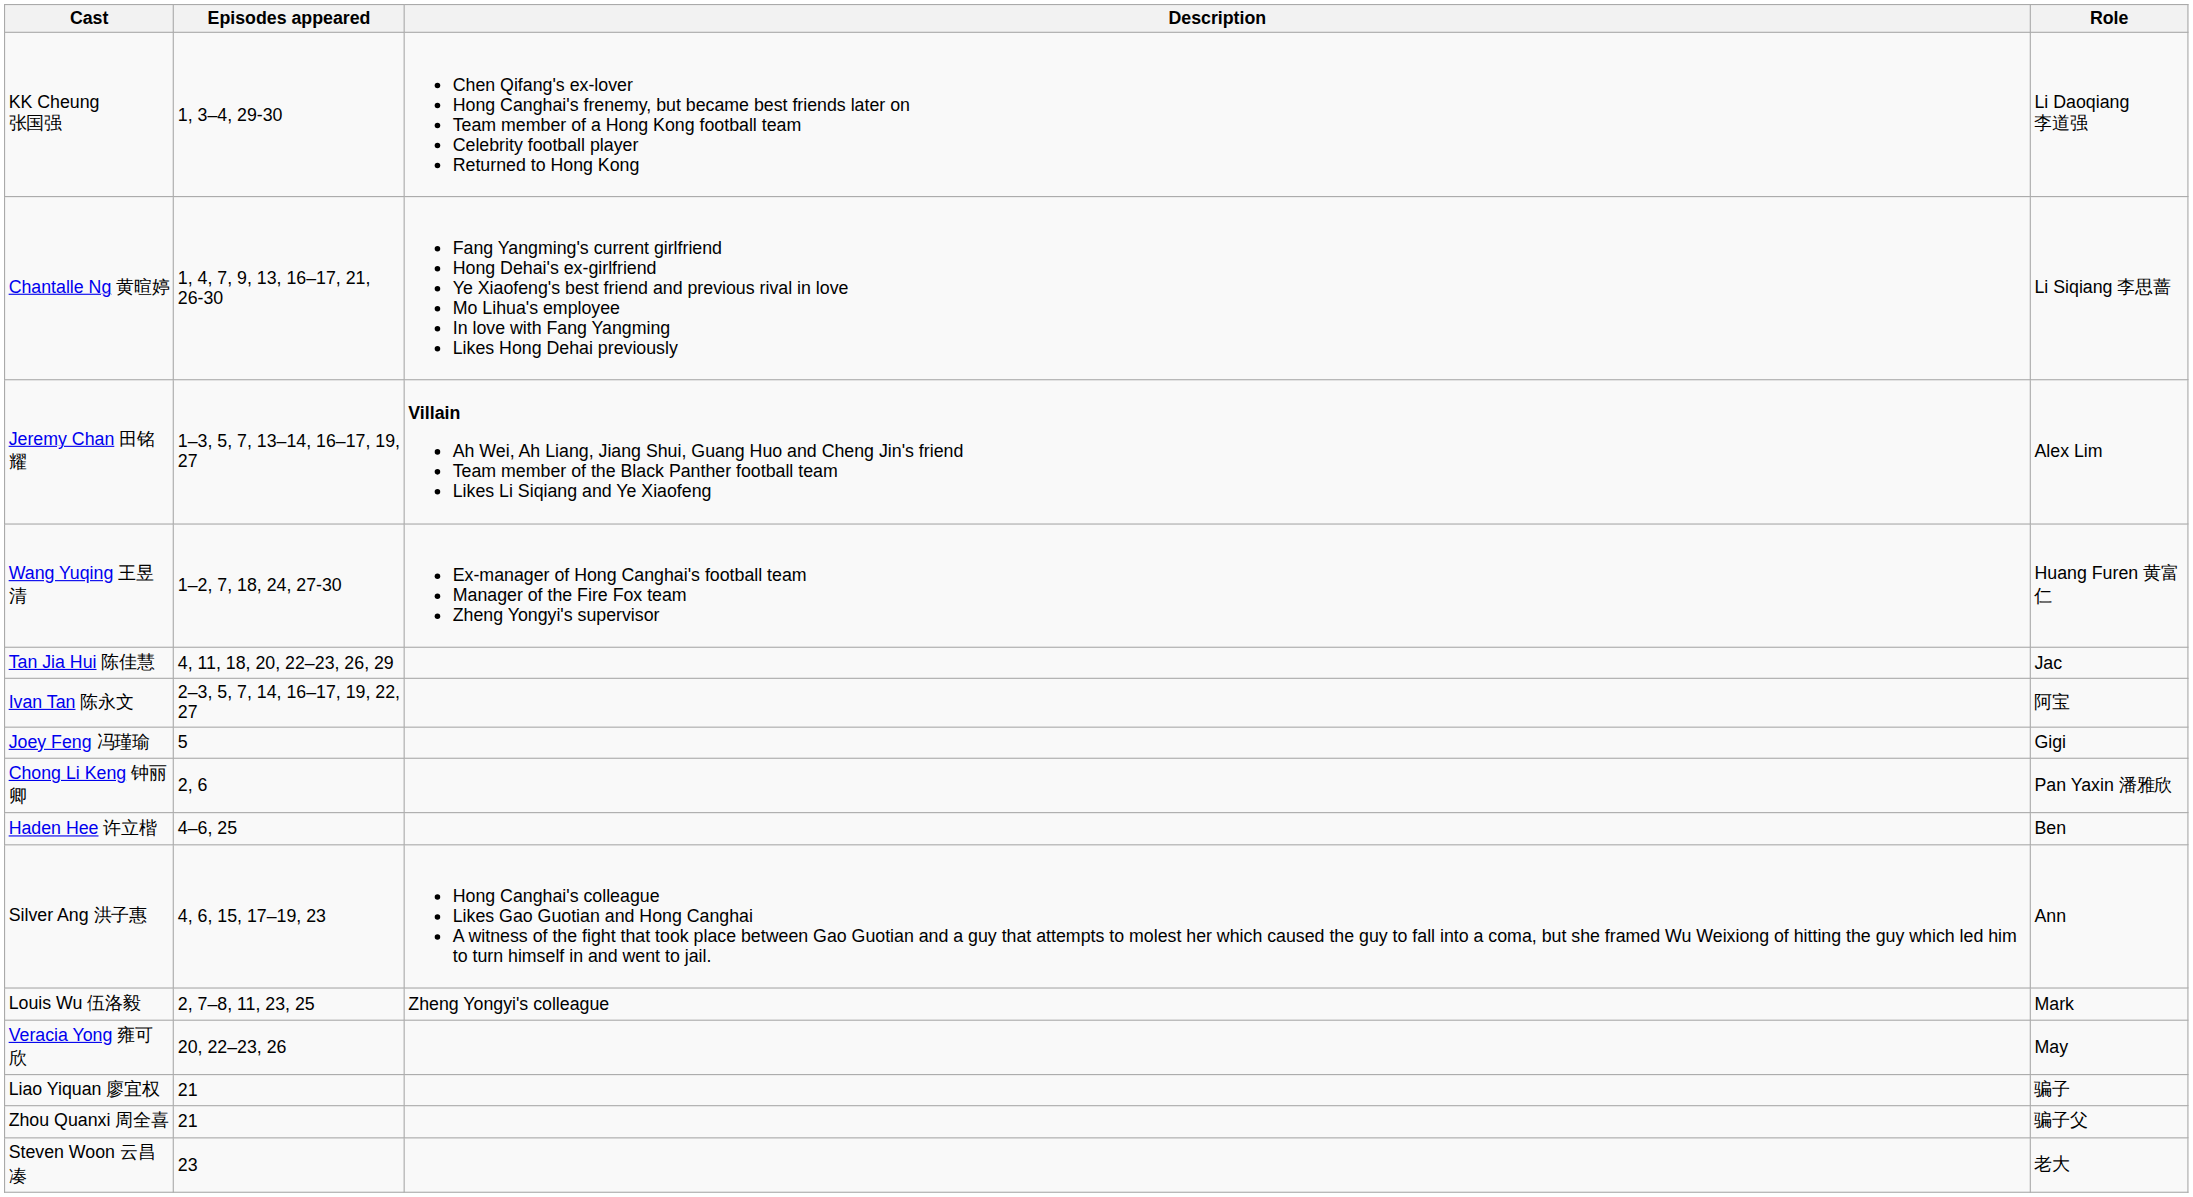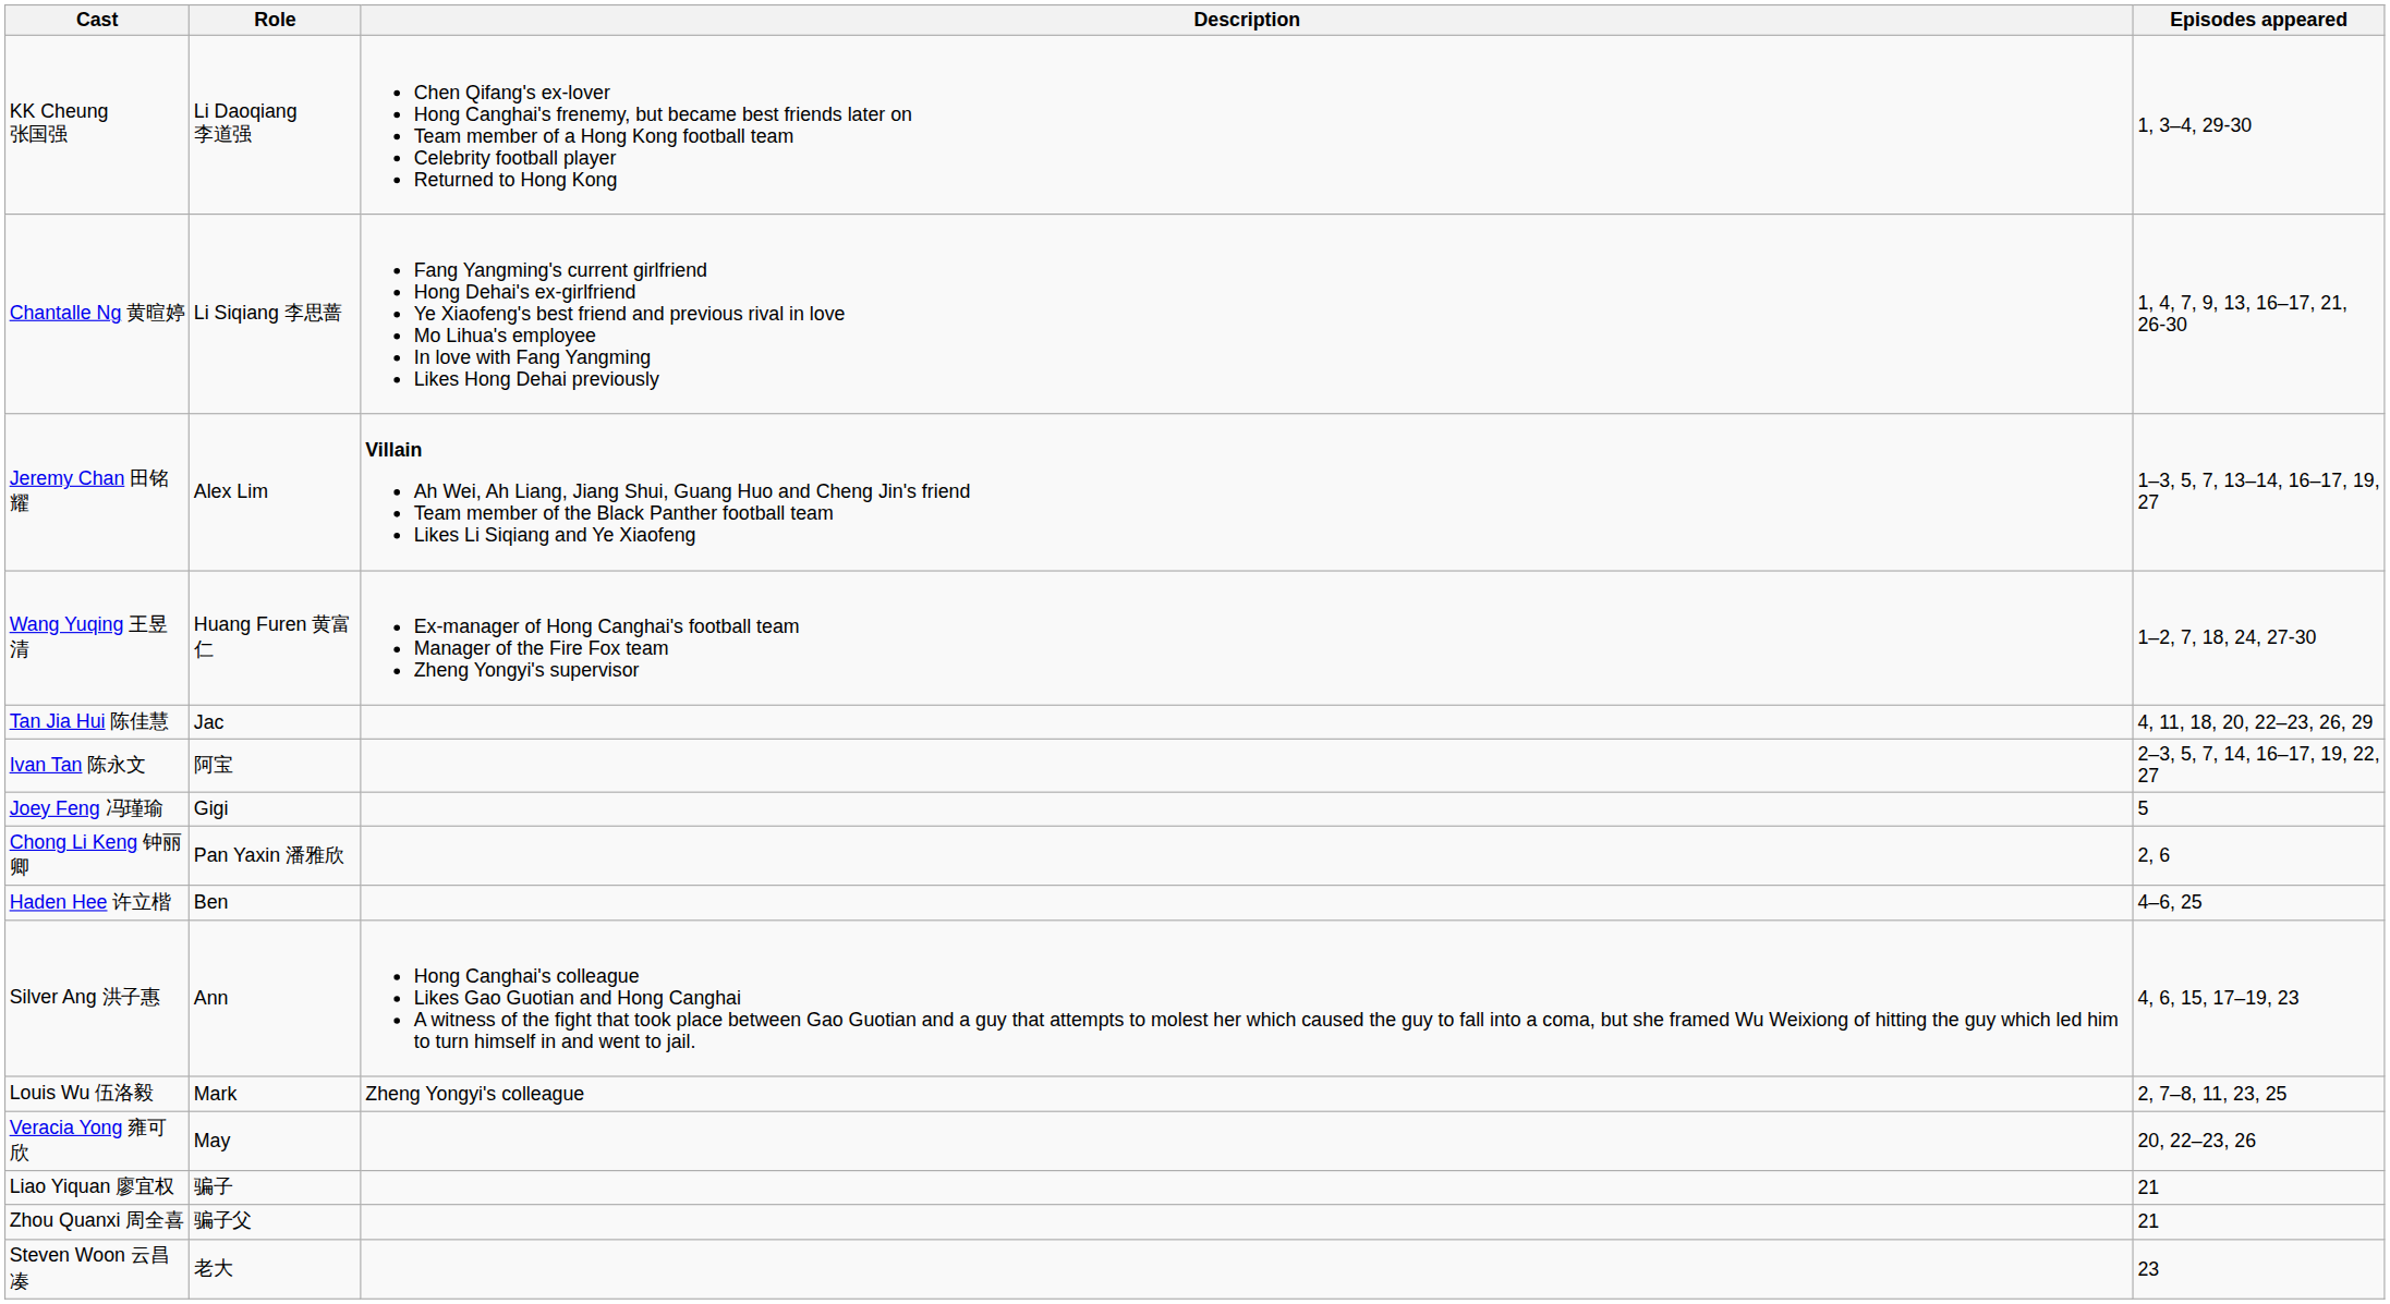columns swapped: Role <-> Episodes appeared
